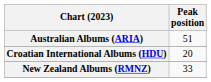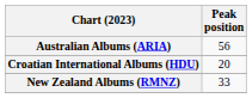Australian Albums (ARIA) | Peak position: 51 -> 56
